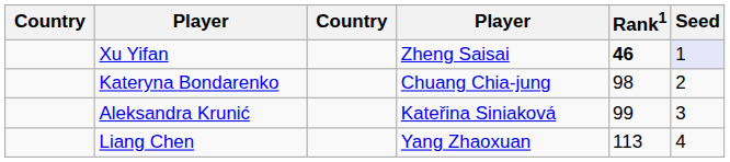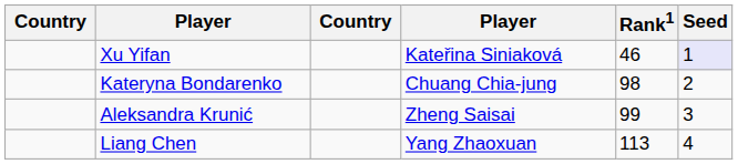Xu Yifan | column 4: Zheng Saisai -> Kateřina Siniaková
Xu Yifan | Rank1: bold -> normal
Aleksandra Krunić | column 4: Kateřina Siniaková -> Zheng Saisai
